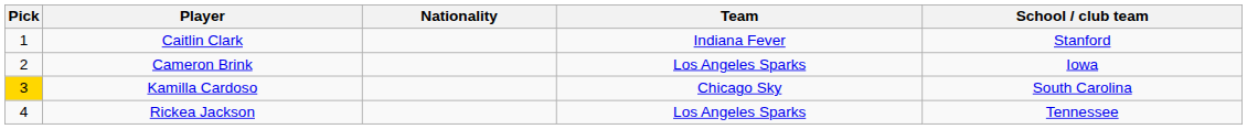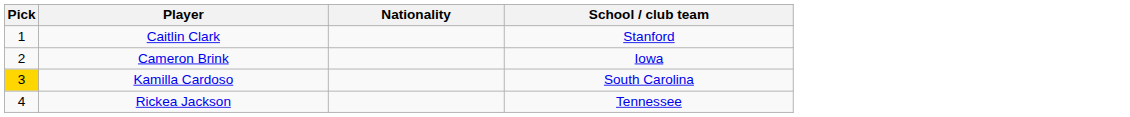- column: Team | Indiana Fever | Los Angeles Sparks | Chicago Sky | Los Angeles Sparks
